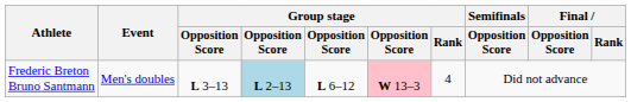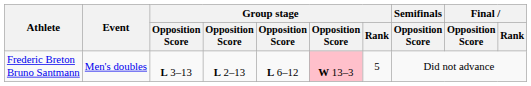Frederic Breton Bruno Santmann | column 4: lightblue background -> no background
Frederic Breton Bruno Santmann | Group stage / Rank: 4 -> 5
